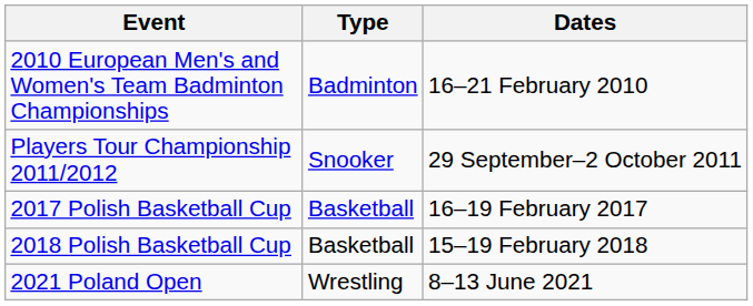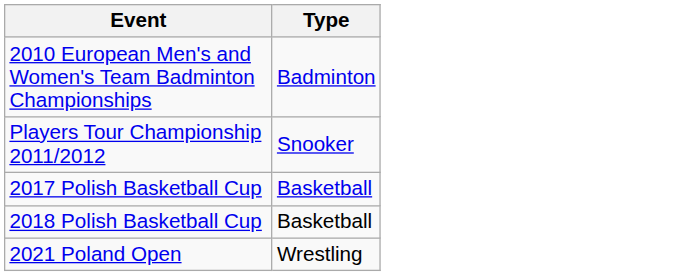- column: Dates | 16–21 February 2010 | 29 September–2 October 2011 | 16–19 February 2017 | 15–19 February 2018 | 8–13 June 2021
